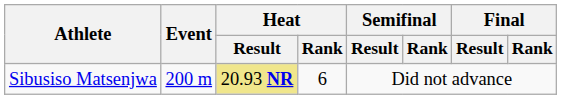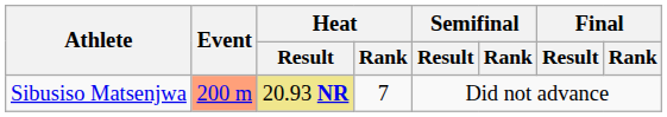Sibusiso Matsenjwa | Event: no background -> lightsalmon background
Sibusiso Matsenjwa | Heat / Rank: 6 -> 7
